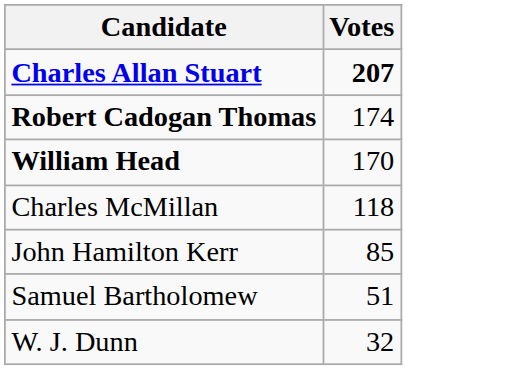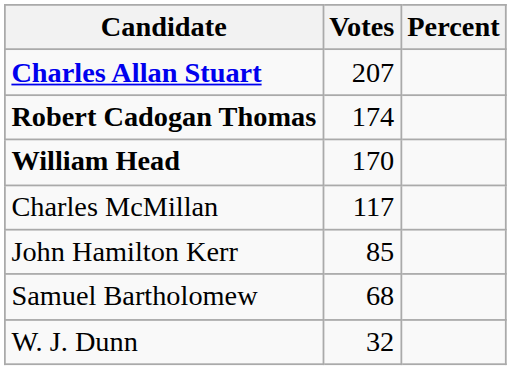+ column: Percent
Charles Allan Stuart | Votes: bold -> normal
Charles McMillan | Votes: 118 -> 117
Samuel Bartholomew | Votes: 51 -> 68
